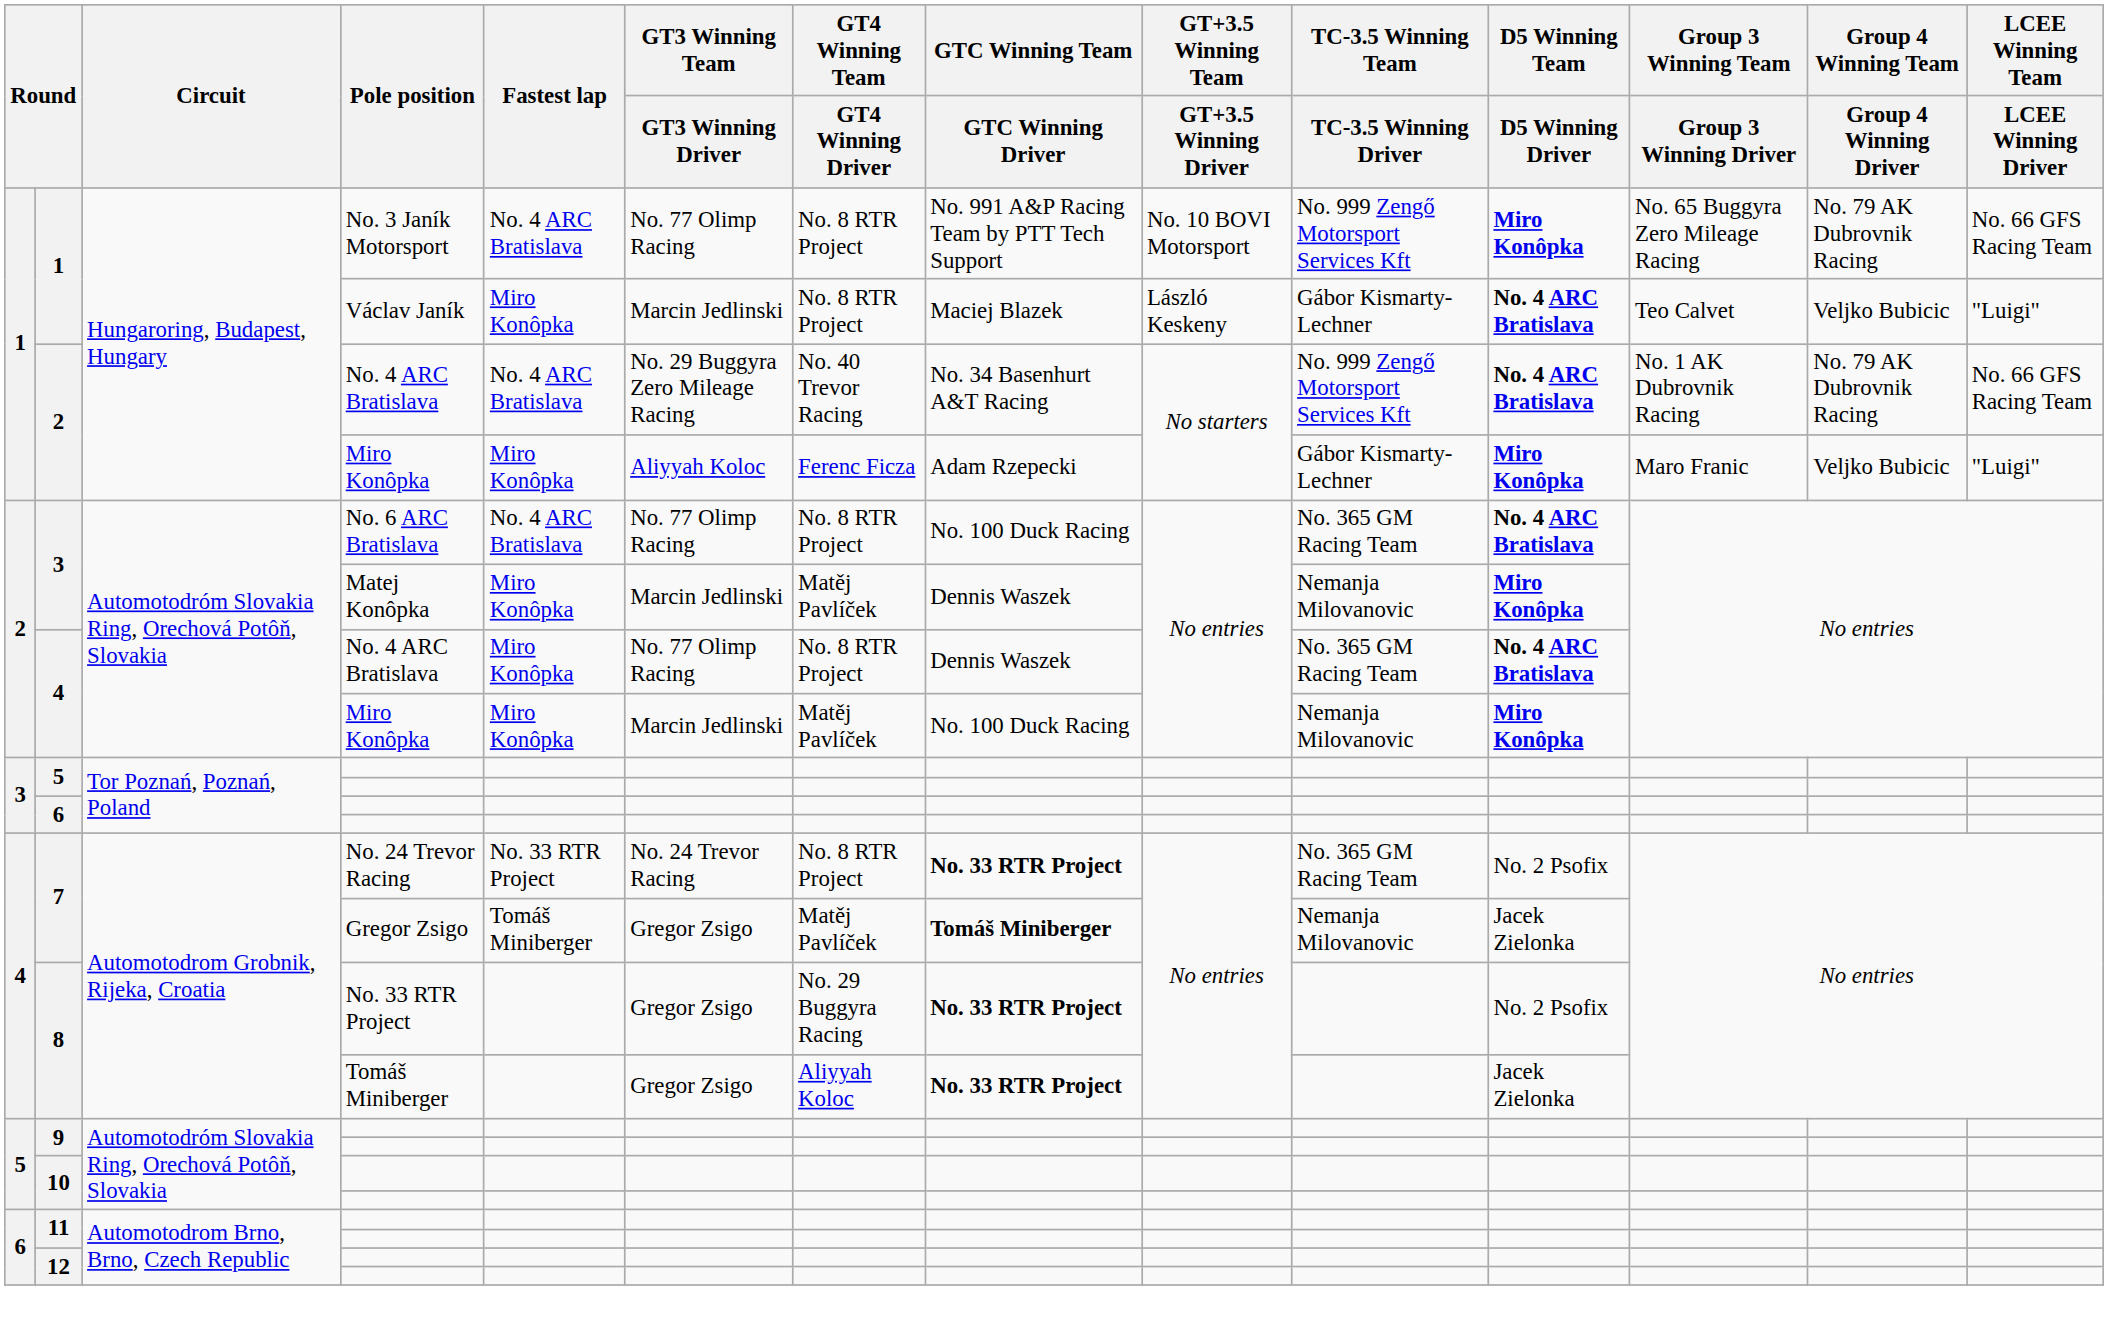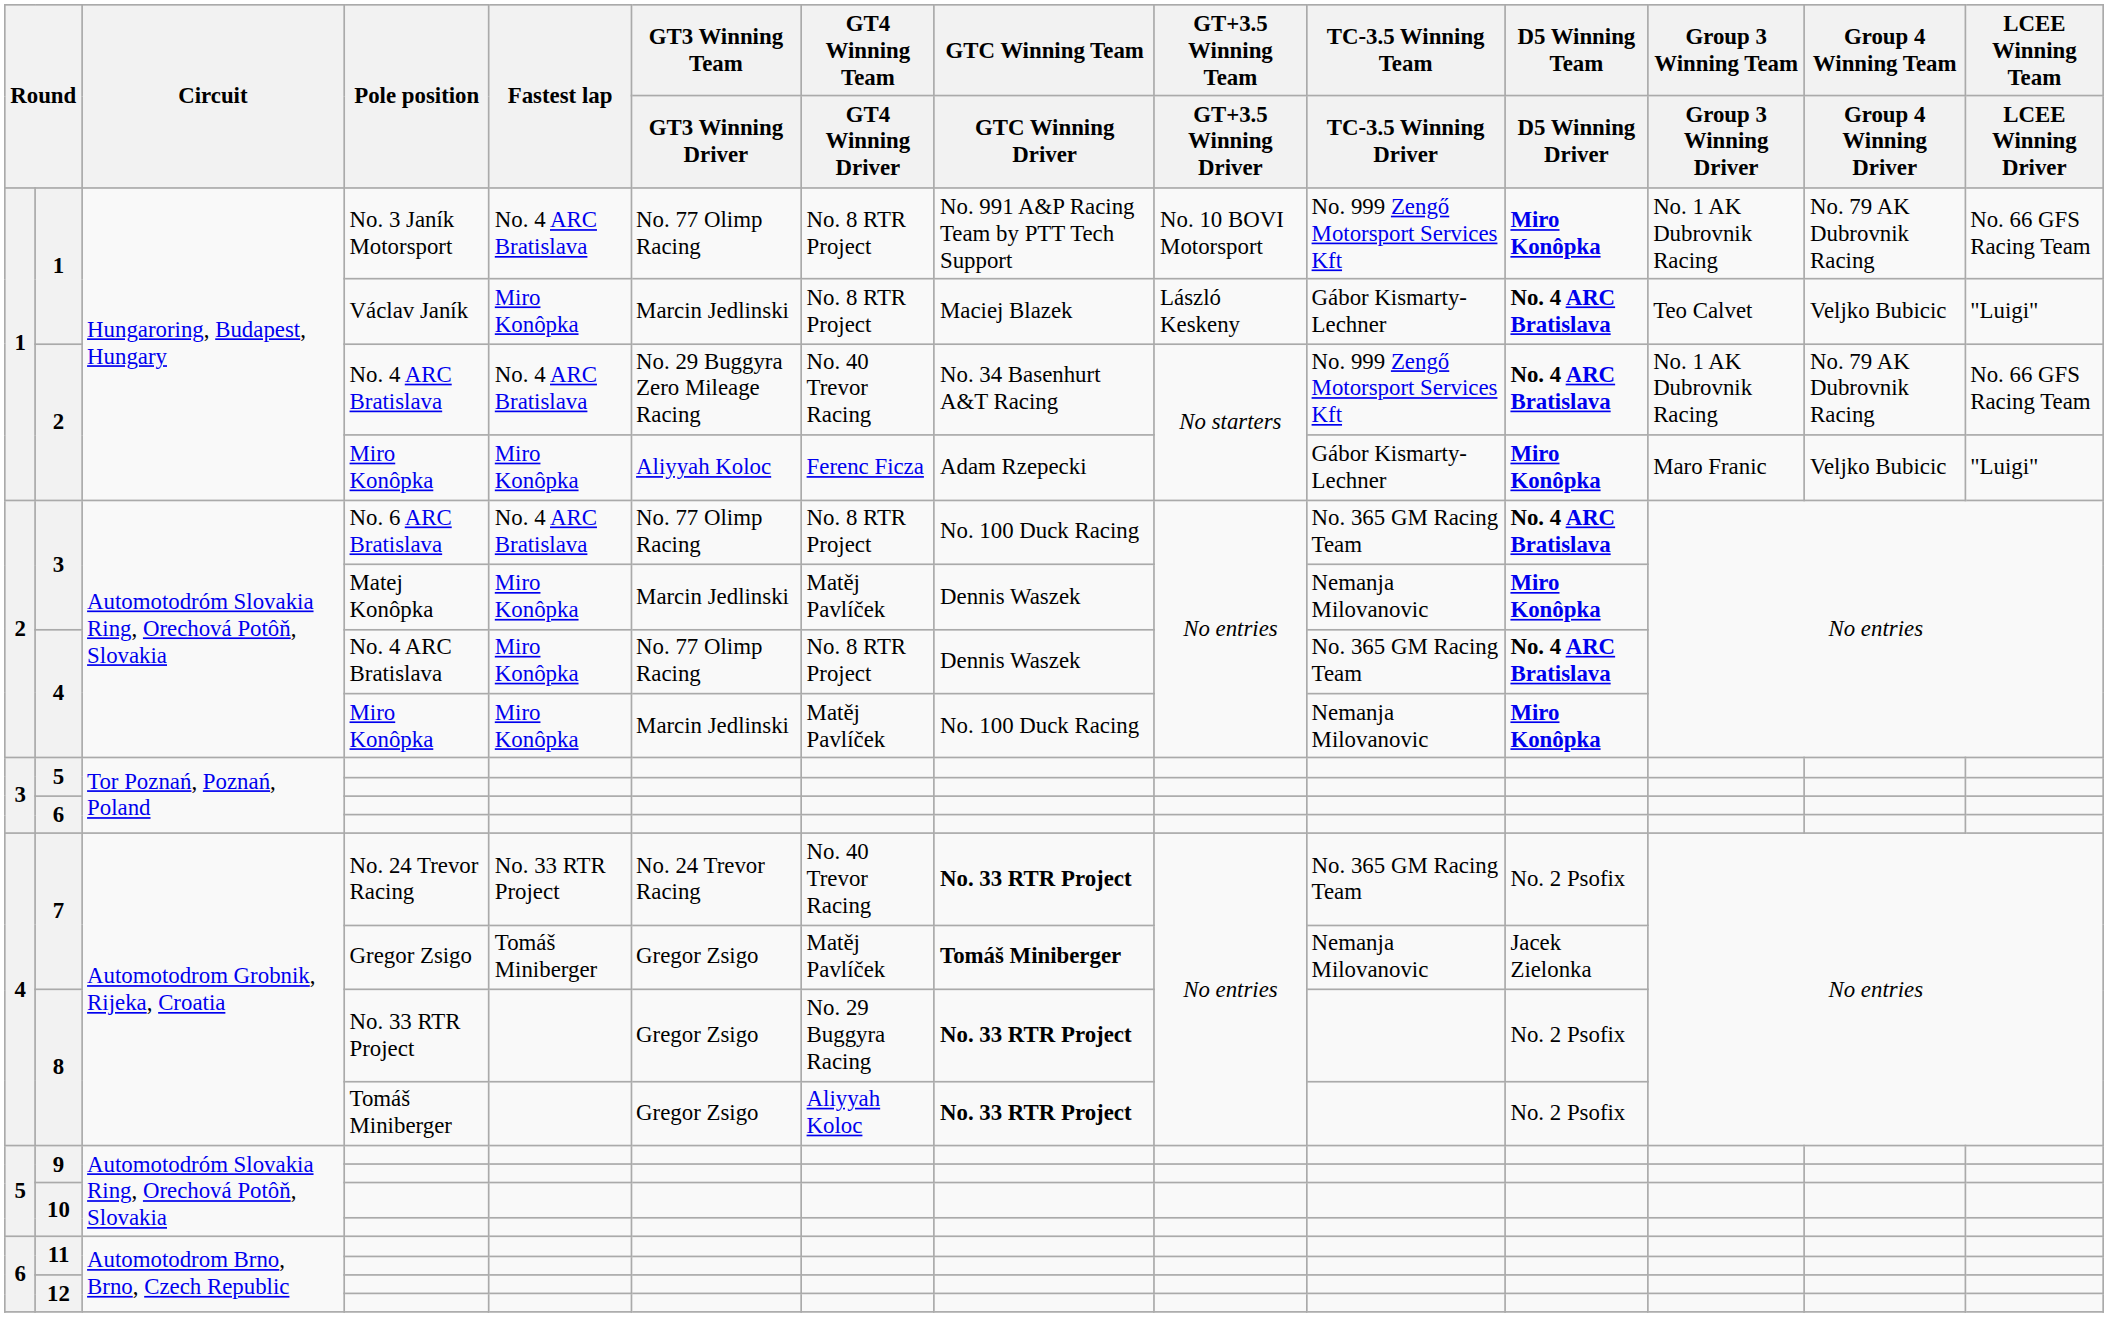1 / No. 3 Janík Motorsport | Group 3 Winning Team / Group 3 Winning Driver: No. 65 Buggyra Zero Mileage Racing -> No. 1 AK Dubrovnik Racing
7 / No. 24 Trevor Racing | GT4 Winning Team / GT4 Winning Driver: No. 8 RTR Project -> No. 40 Trevor Racing
8 / Tomáš Miniberger | D5 Winning Team / D5 Winning Driver: Jacek Zielonka -> No. 2 Psofix
